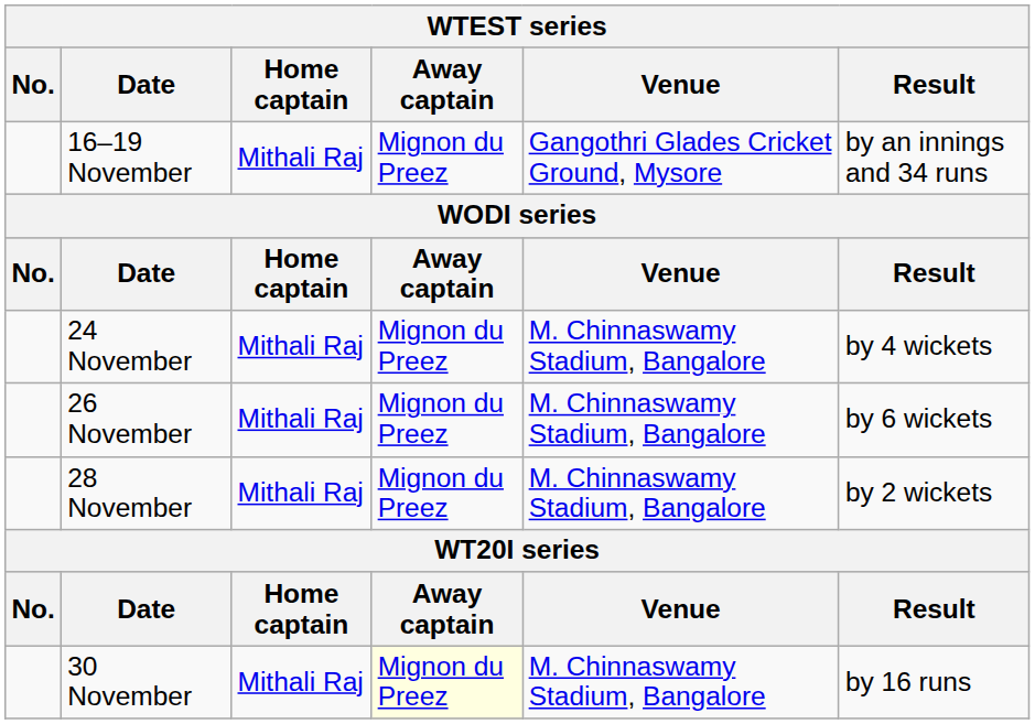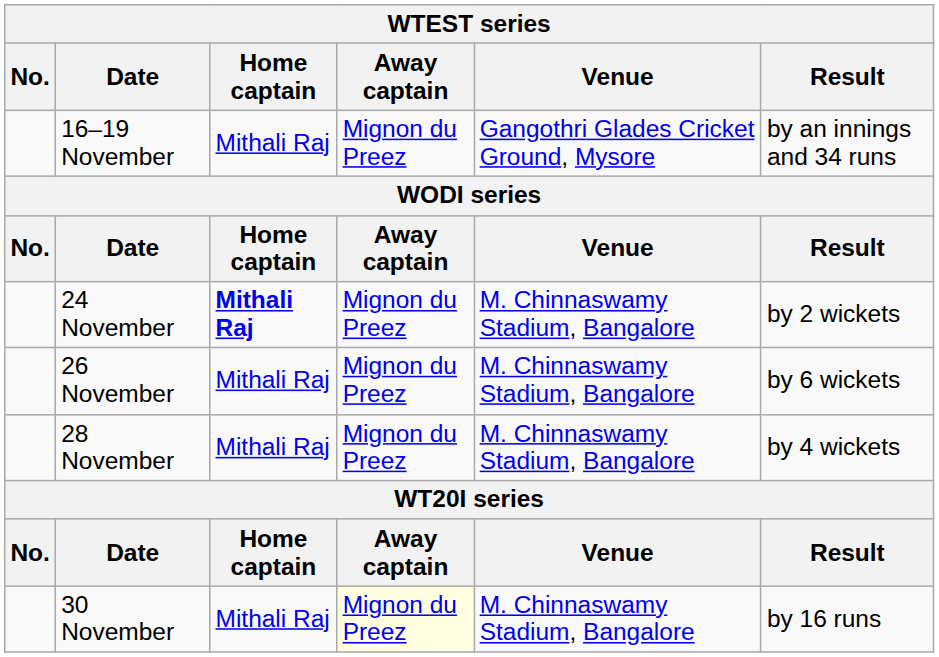24 November | Home captain: normal -> bold
24 November | Result: by 4 wickets -> by 2 wickets
28 November | Result: by 2 wickets -> by 4 wickets
